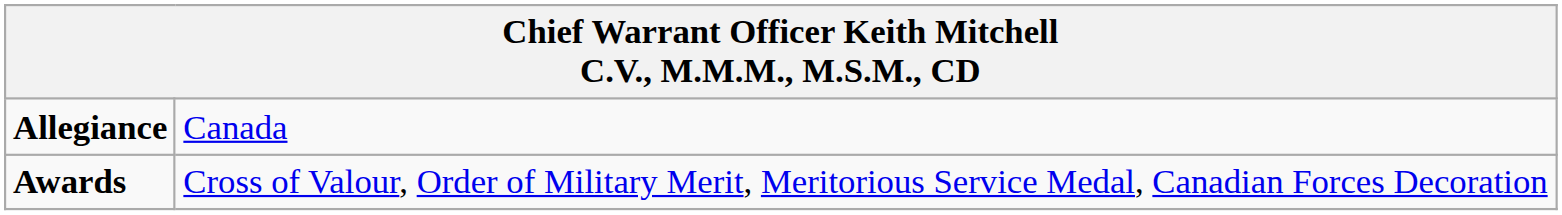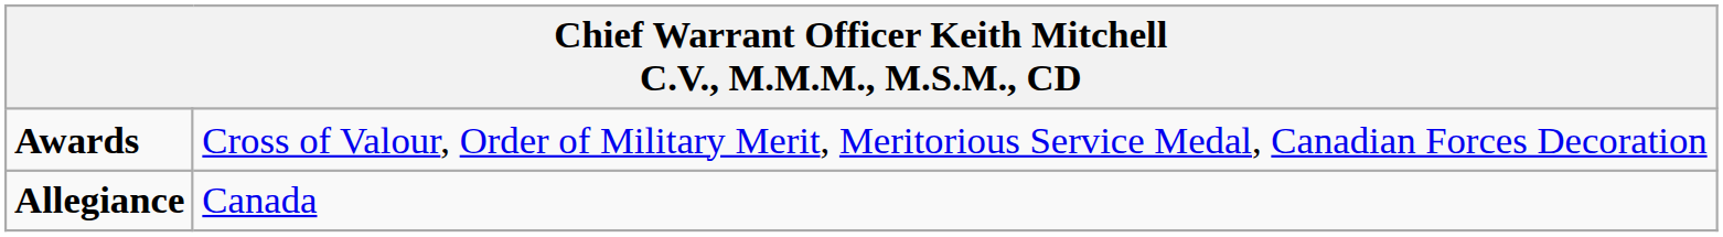rows swapped: Allegiance <-> Awards
